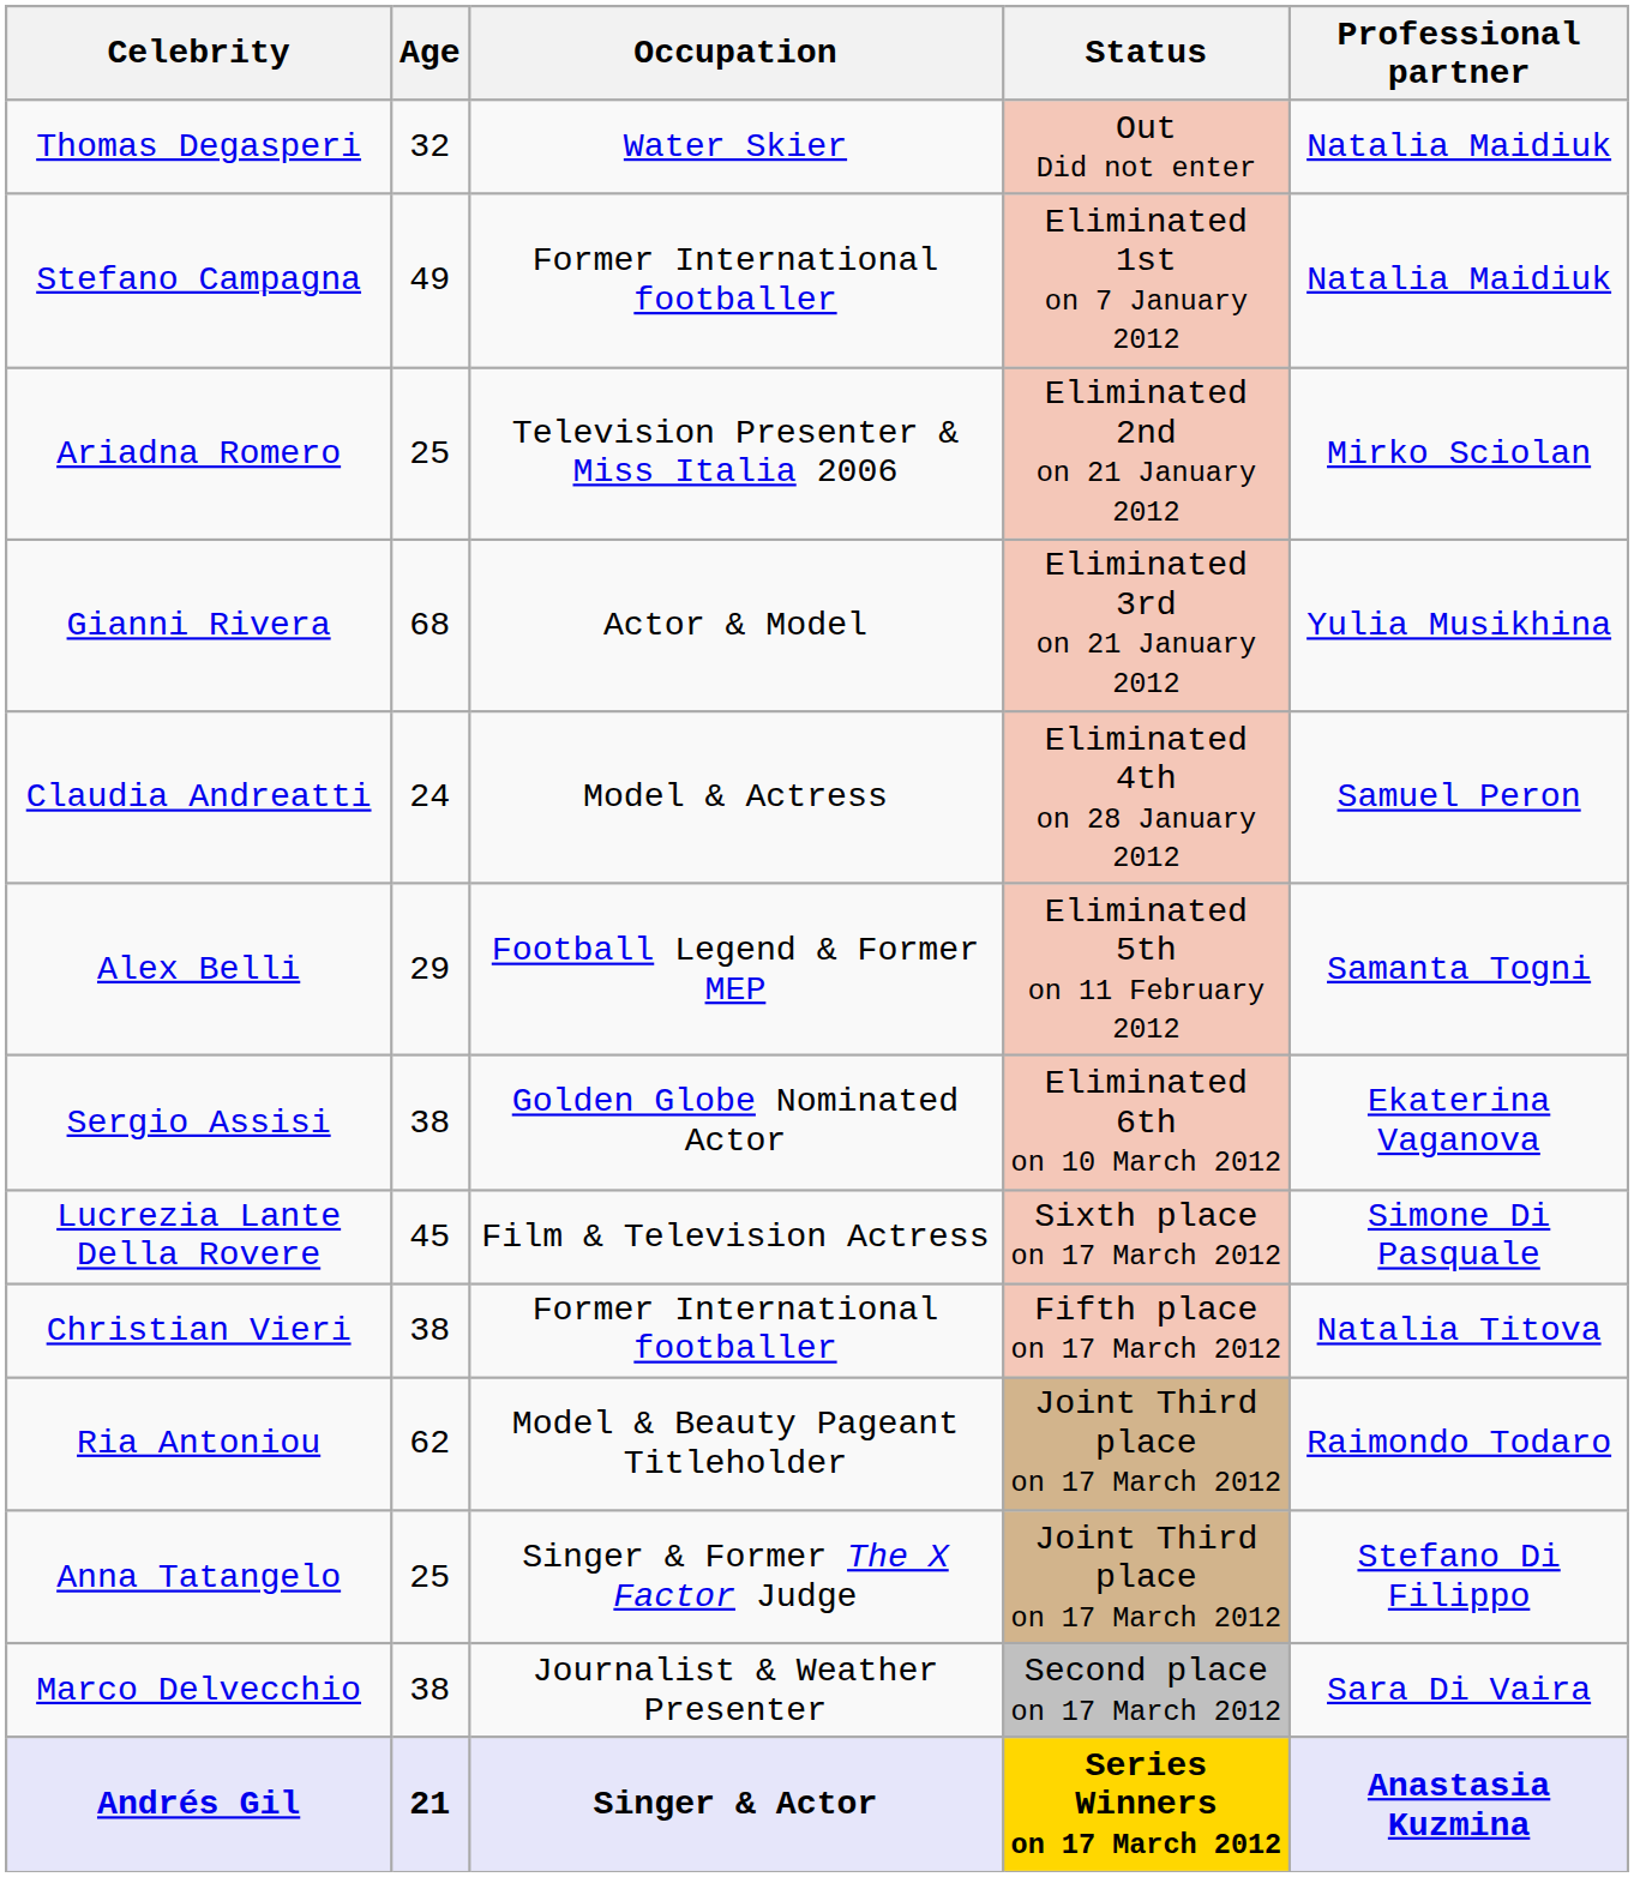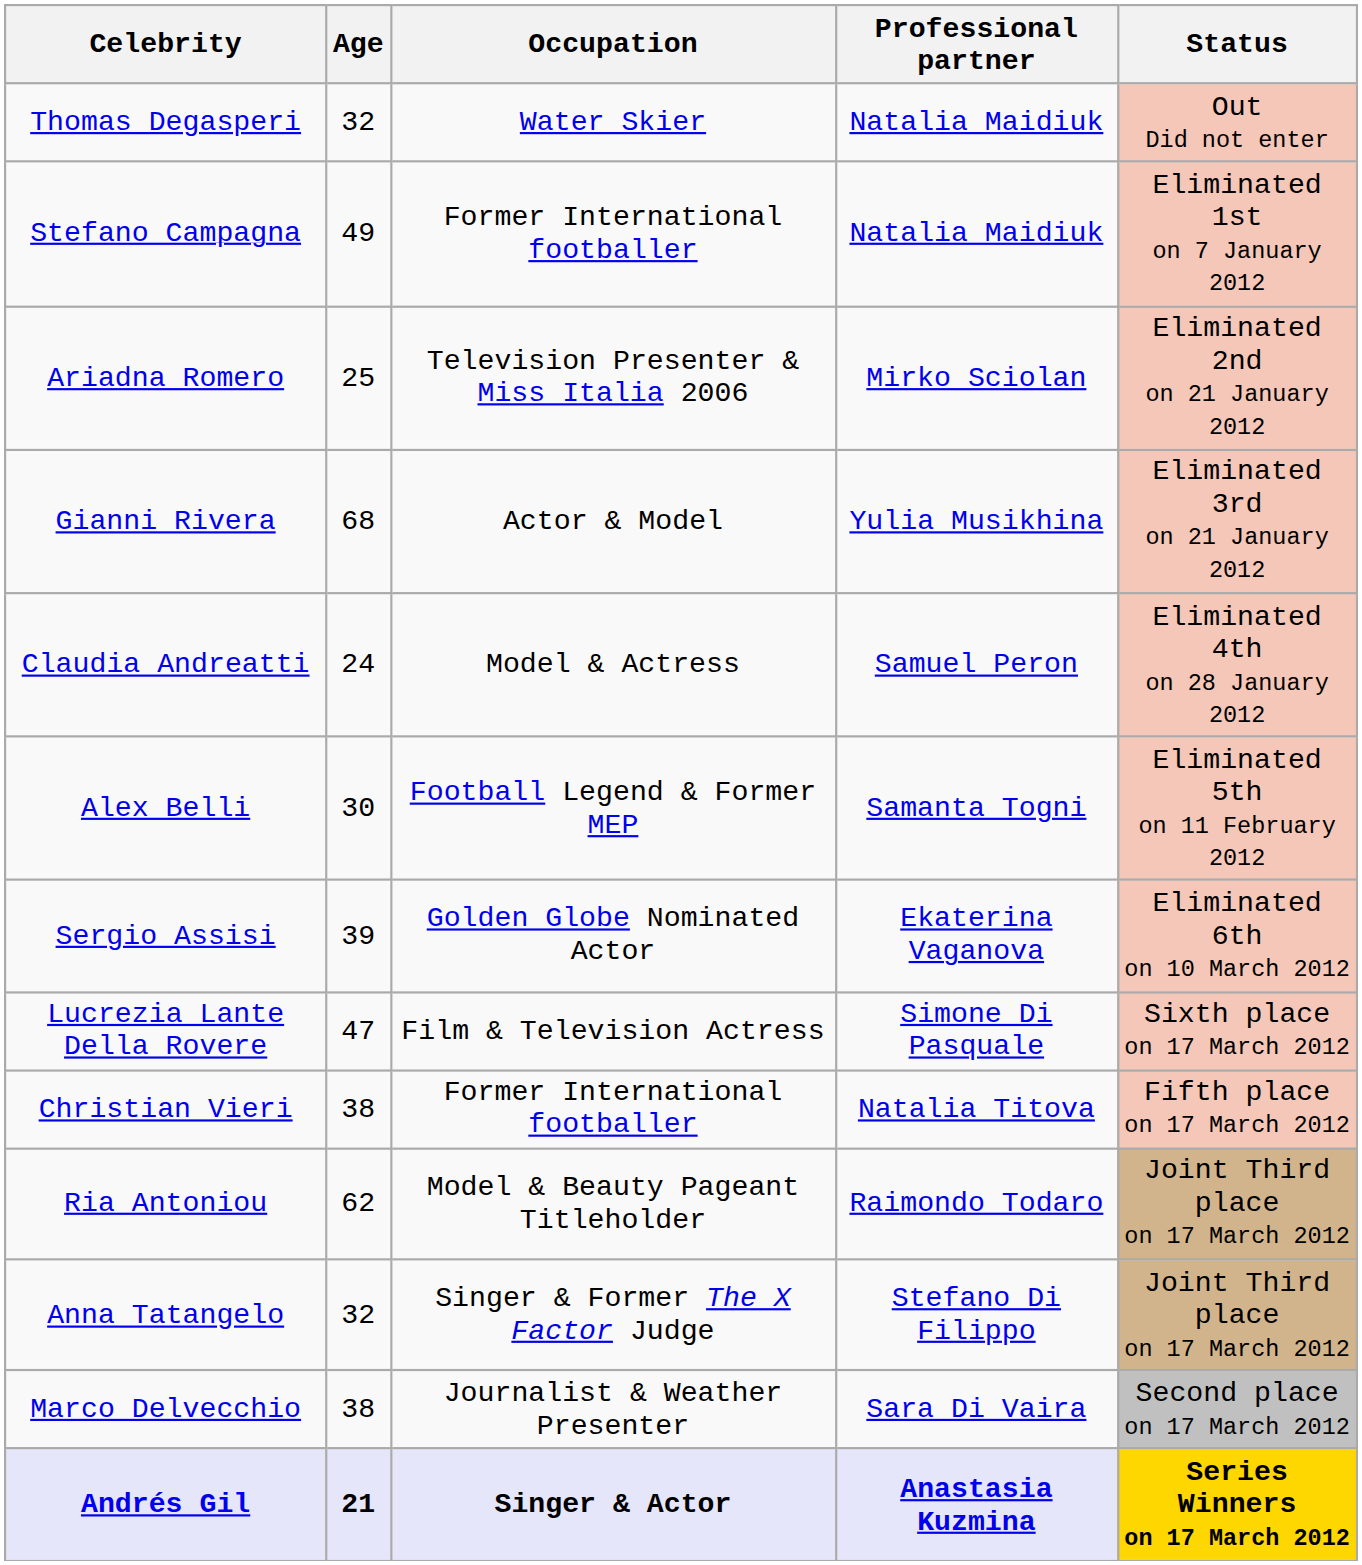columns swapped: Professional partner <-> Status
Alex Belli | Age: 29 -> 30
Sergio Assisi | Age: 38 -> 39
Lucrezia Lante Della Rovere | Age: 45 -> 47
Anna Tatangelo | Age: 25 -> 32
